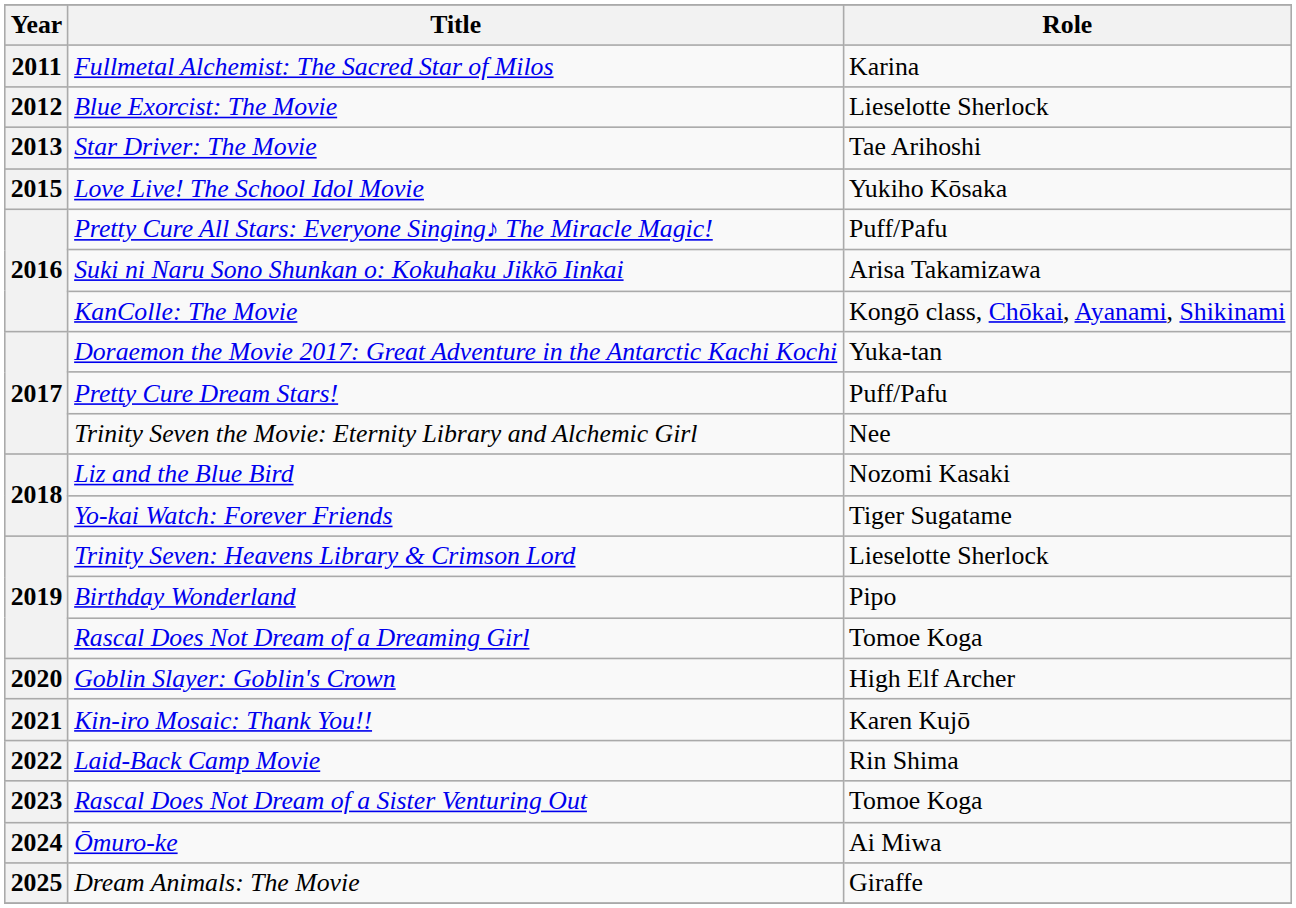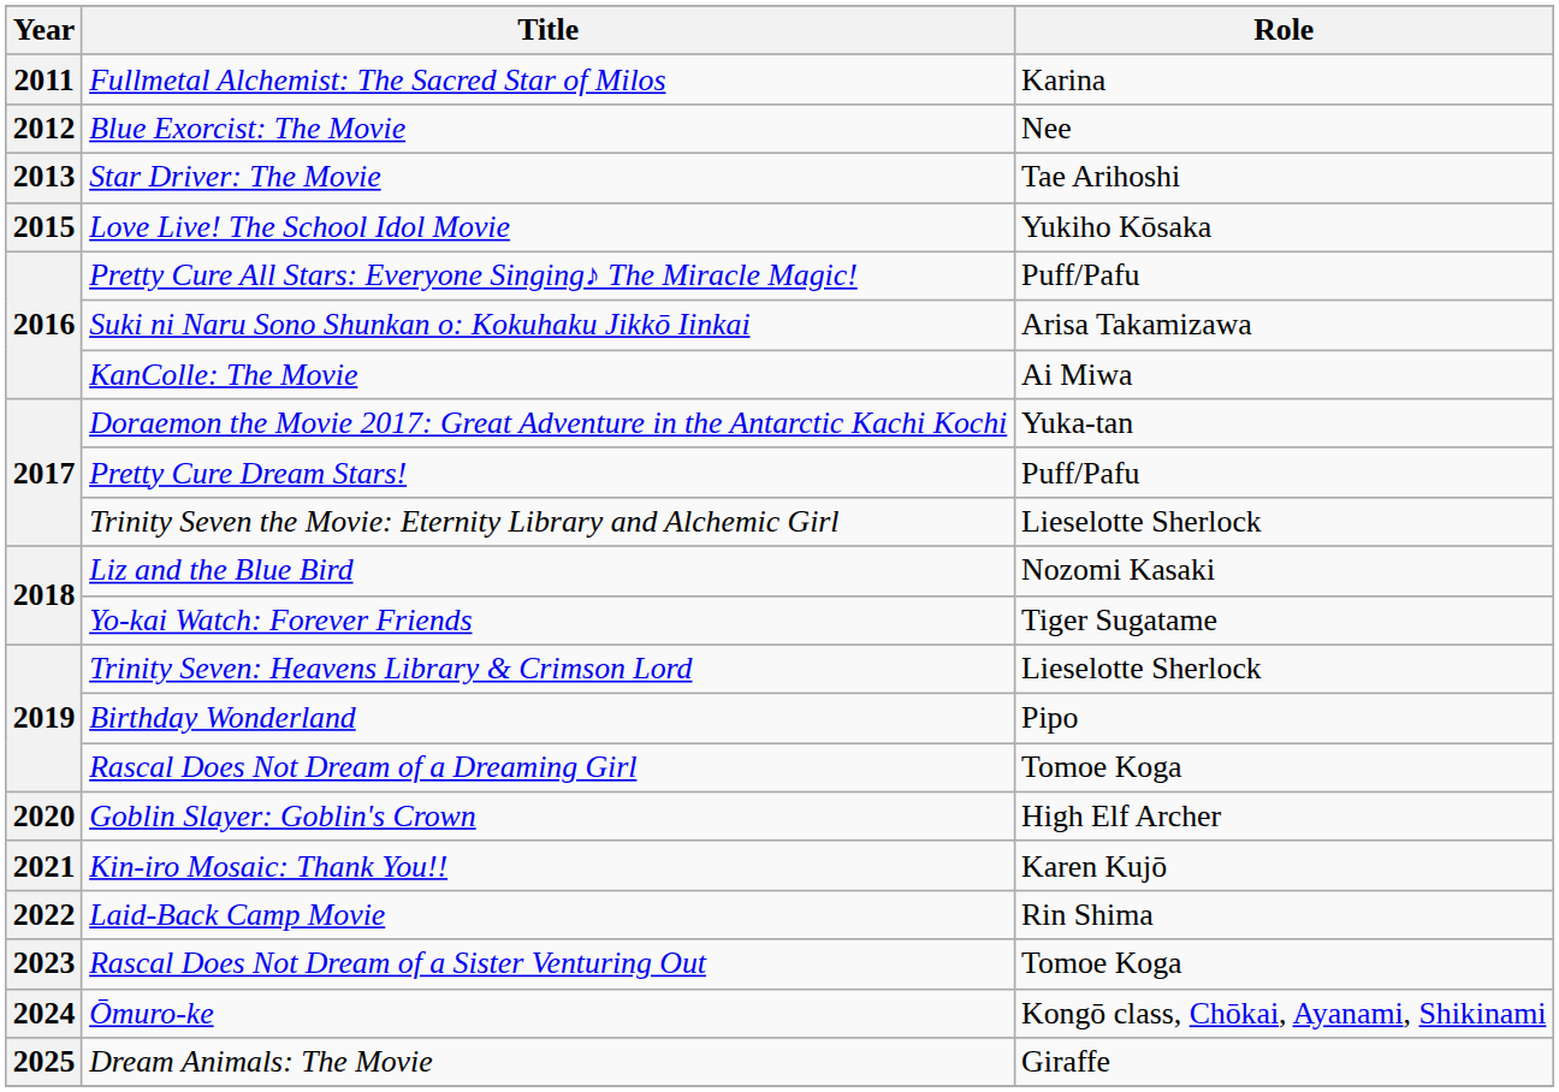Blue Exorcist: The Movie | Role: Lieselotte Sherlock -> Nee
KanColle: The Movie | Role: Kongō class, Chōkai, Ayanami, Shikinami -> Ai Miwa
Trinity Seven the Movie: Eternity Library and Alchemic Girl | Role: Nee -> Lieselotte Sherlock
Ōmuro-ke | Role: Ai Miwa -> Kongō class, Chōkai, Ayanami, Shikinami
